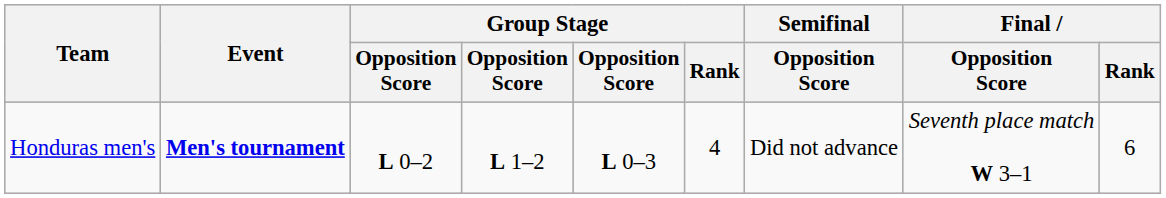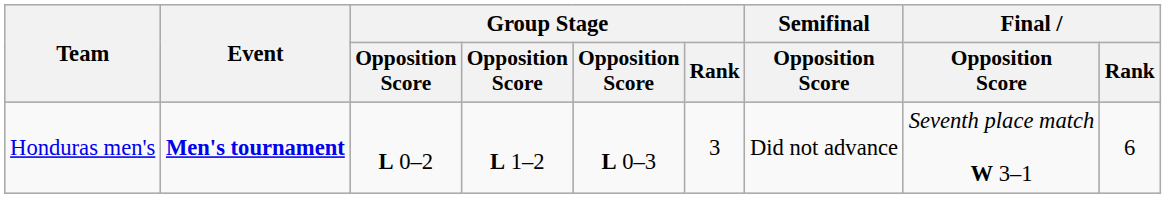Honduras men's | Group Stage / Rank: 4 -> 3
